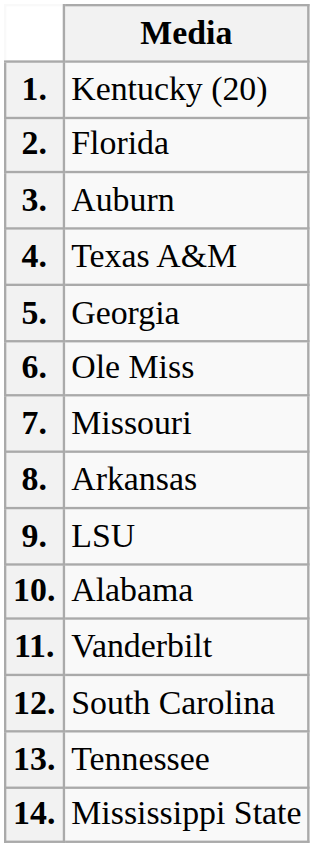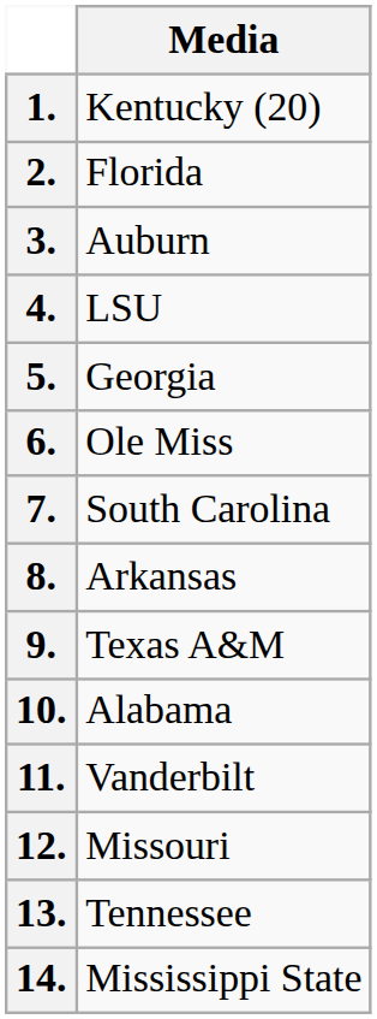4. | Media: Texas A&M -> LSU
7. | Media: Missouri -> South Carolina
9. | Media: LSU -> Texas A&M
12. | Media: South Carolina -> Missouri
